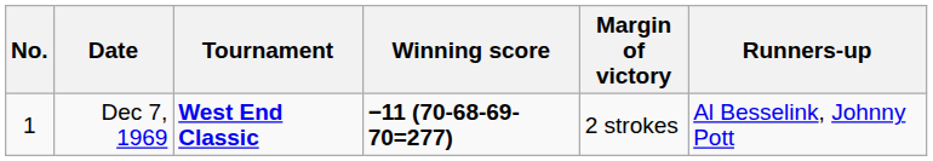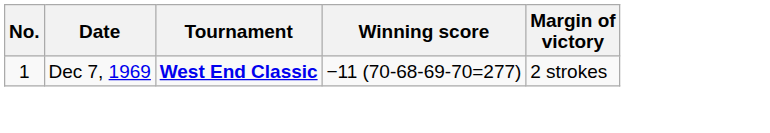- column: Runners-up | Al Besselink, Johnny Pott
Dec 7, 1969 | Winning score: bold -> normal
